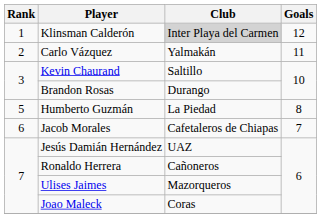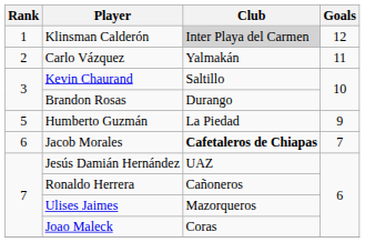Humberto Guzmán | Goals: 8 -> 9
Jacob Morales | Club: normal -> bold
